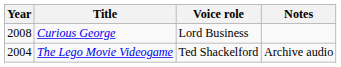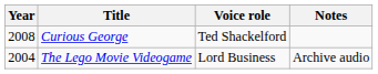Curious George | Voice role: Lord Business -> Ted Shackelford
The Lego Movie Videogame | Voice role: Ted Shackelford -> Lord Business
